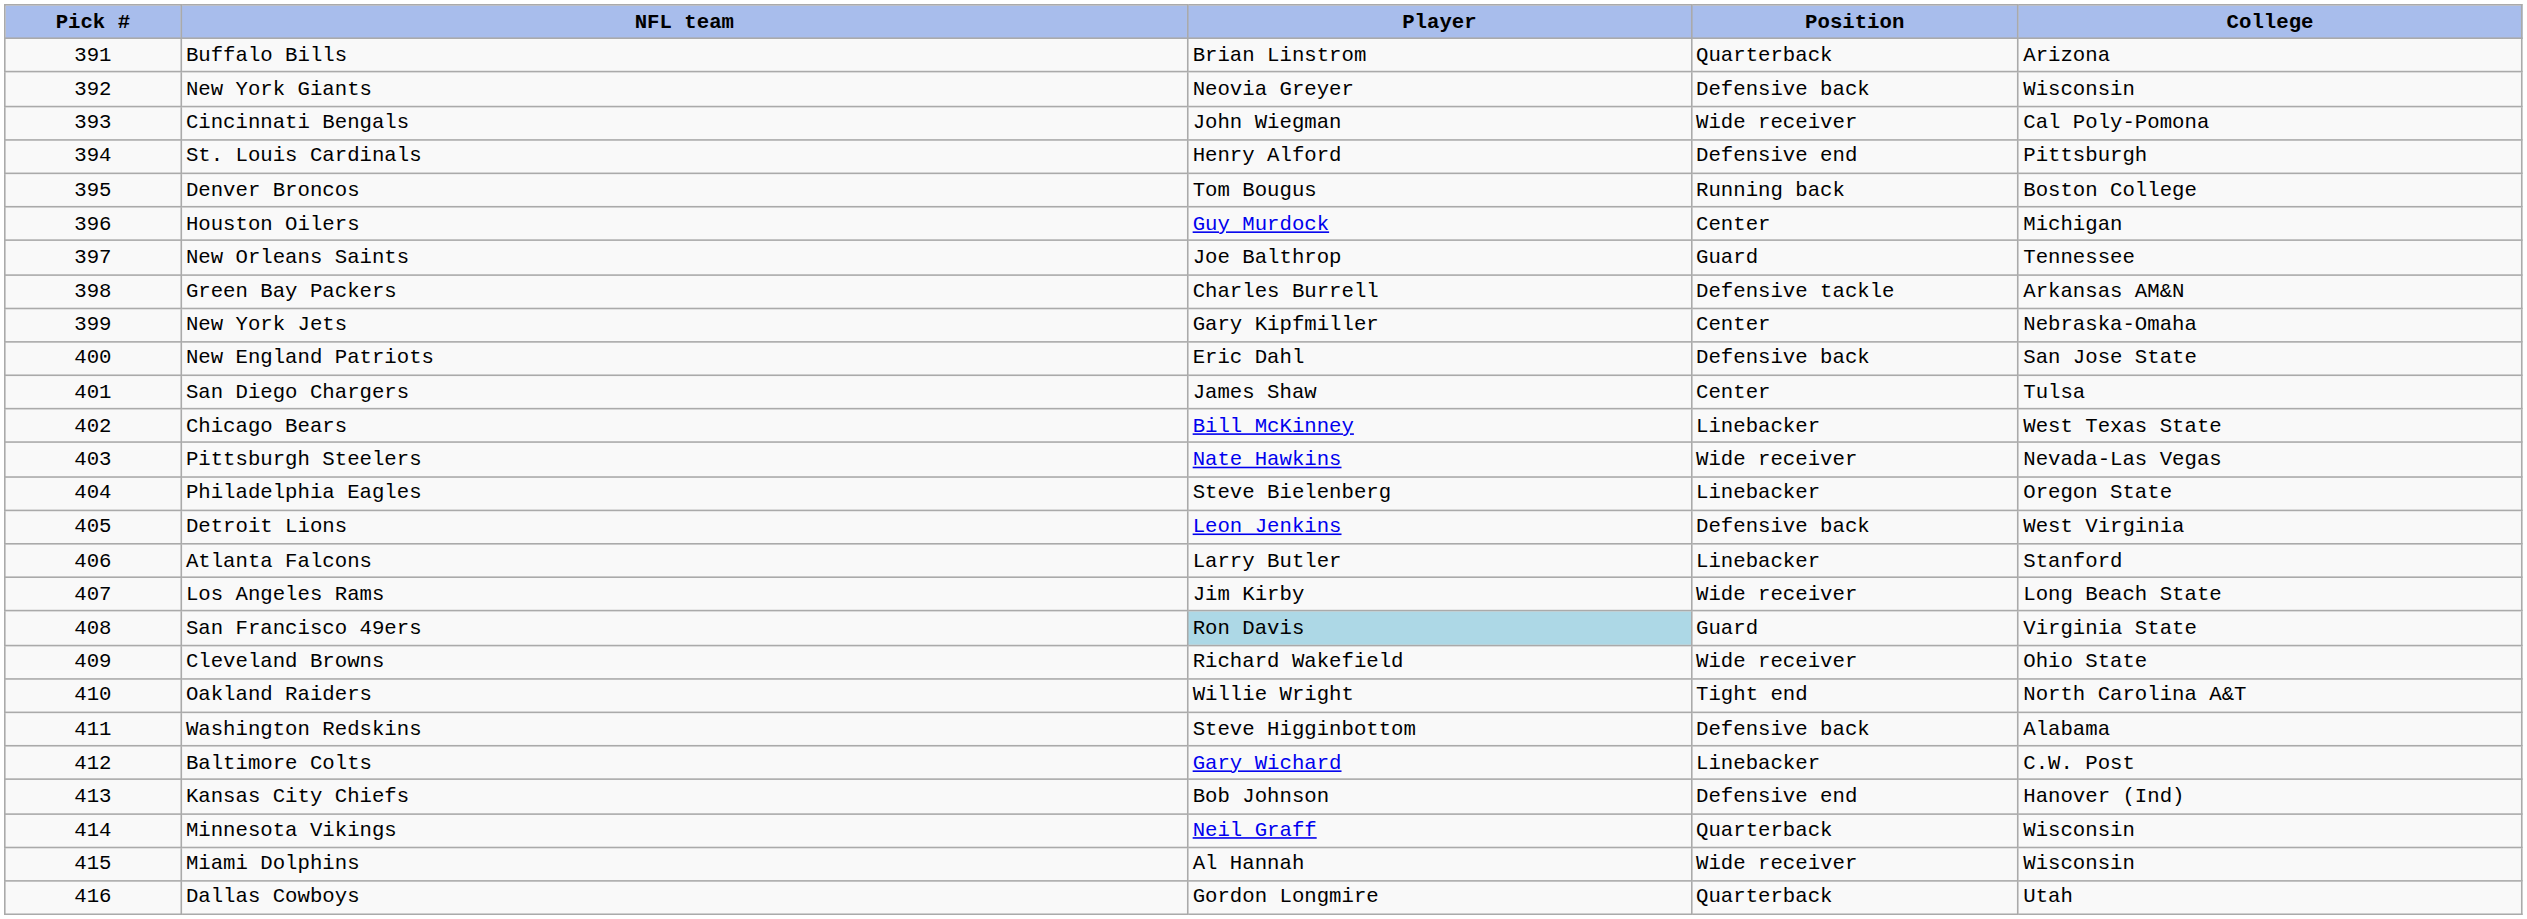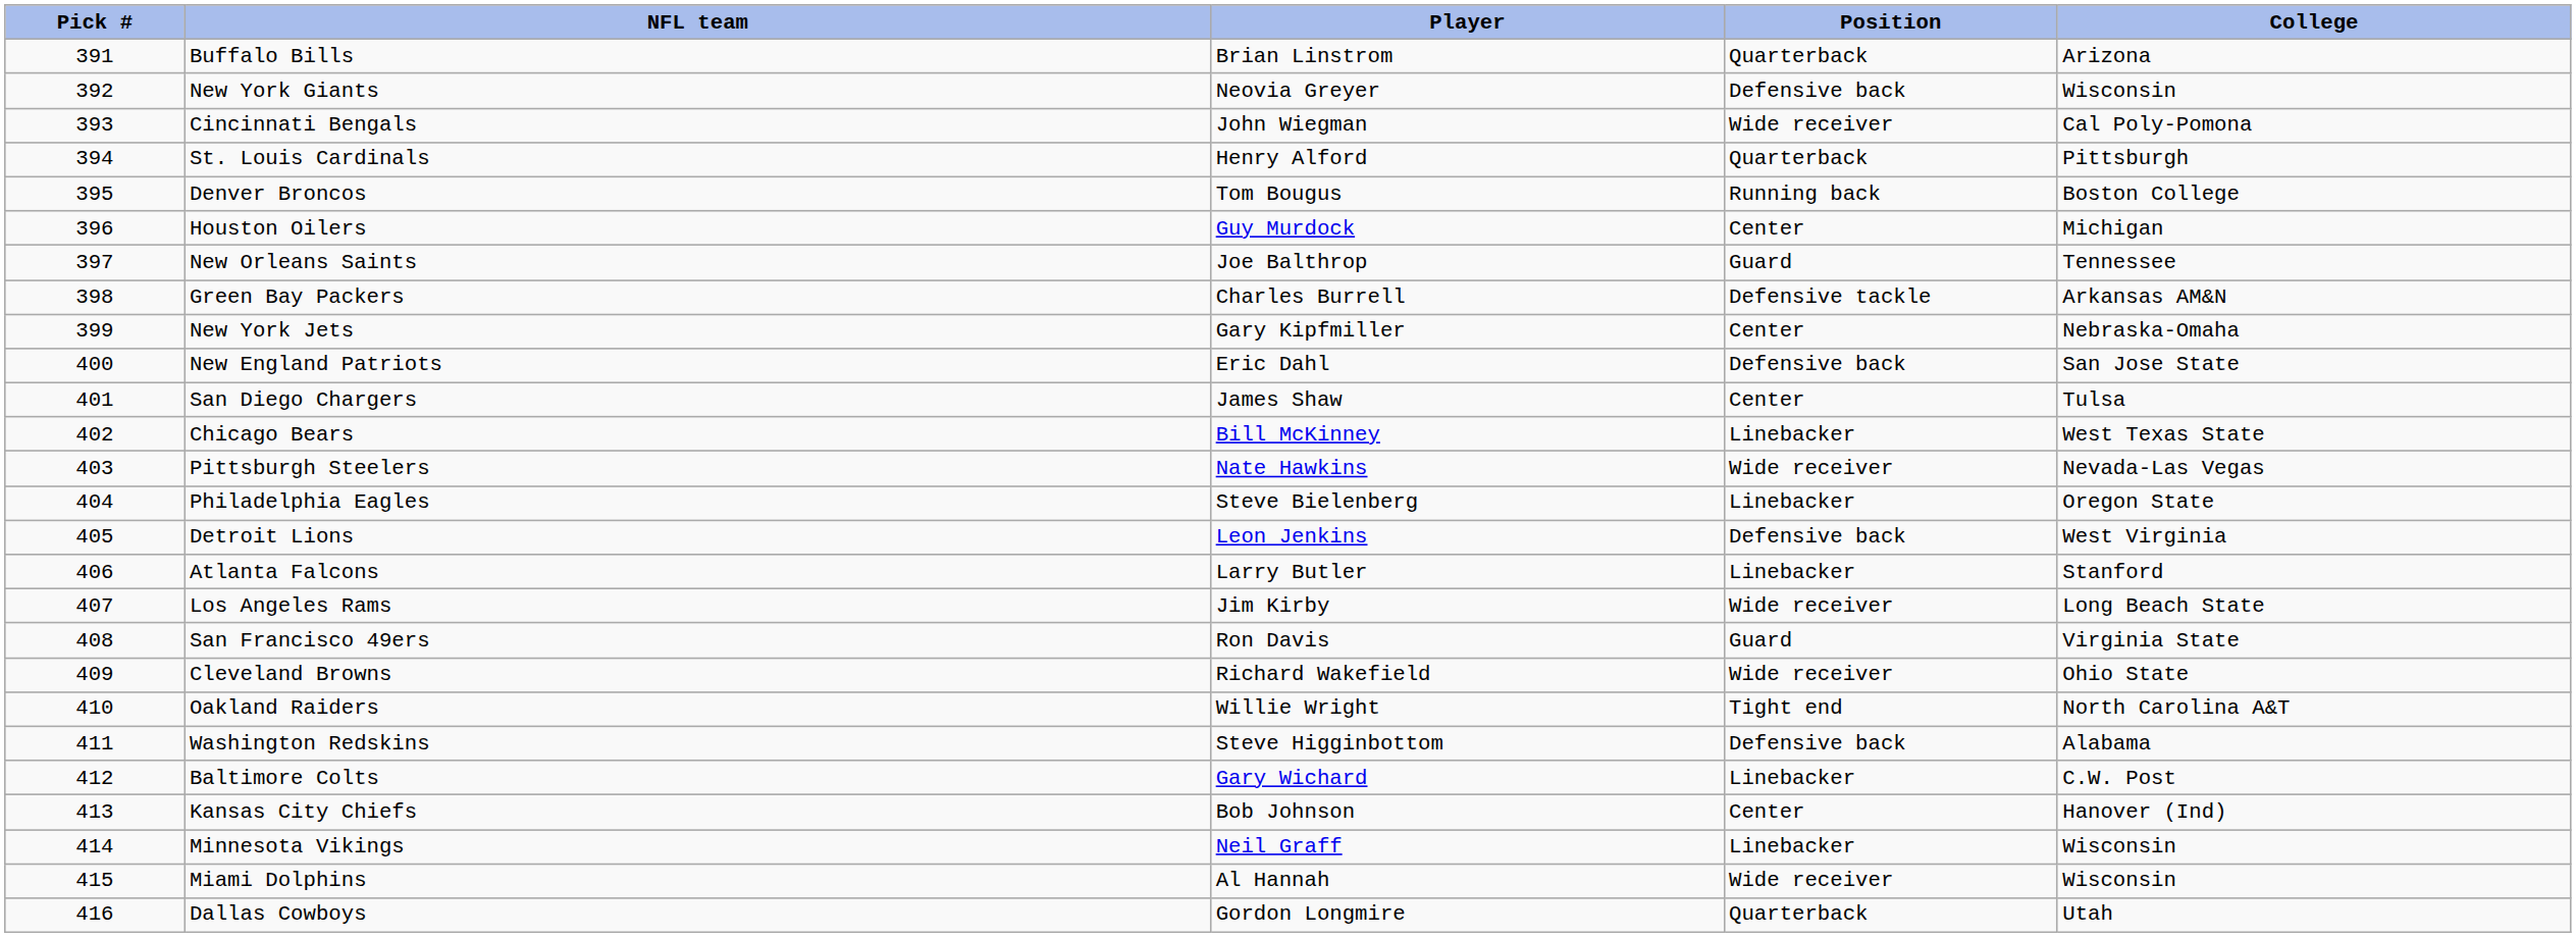St. Louis Cardinals | Position: Defensive end -> Quarterback
San Francisco 49ers | Player: lightblue background -> no background
Kansas City Chiefs | Position: Defensive end -> Center
Minnesota Vikings | Position: Quarterback -> Linebacker
